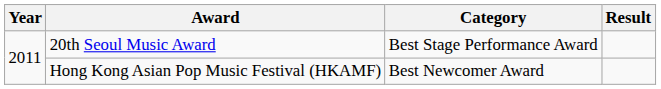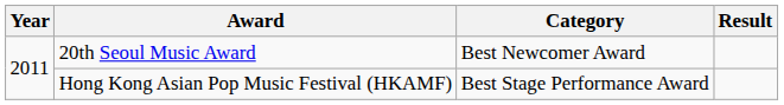20th Seoul Music Award | Category: Best Stage Performance Award -> Best Newcomer Award
Hong Kong Asian Pop Music Festival (HKAMF) | Category: Best Newcomer Award -> Best Stage Performance Award
